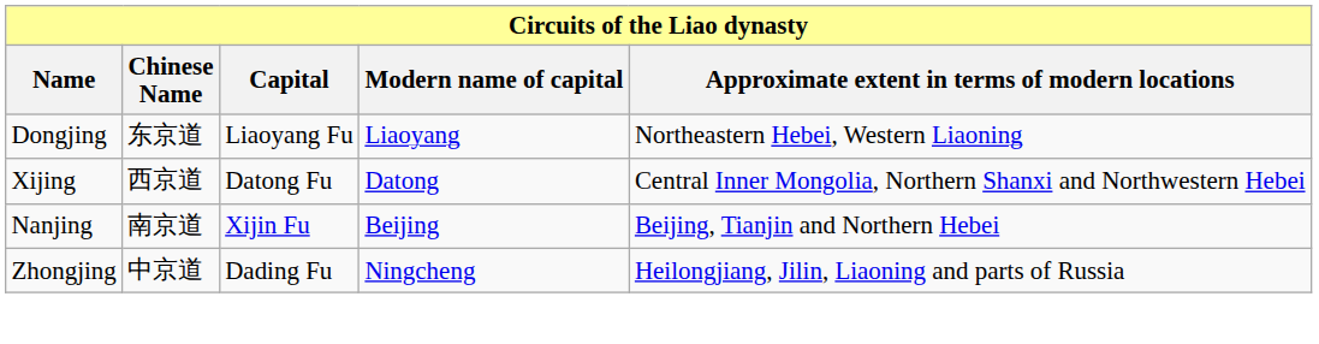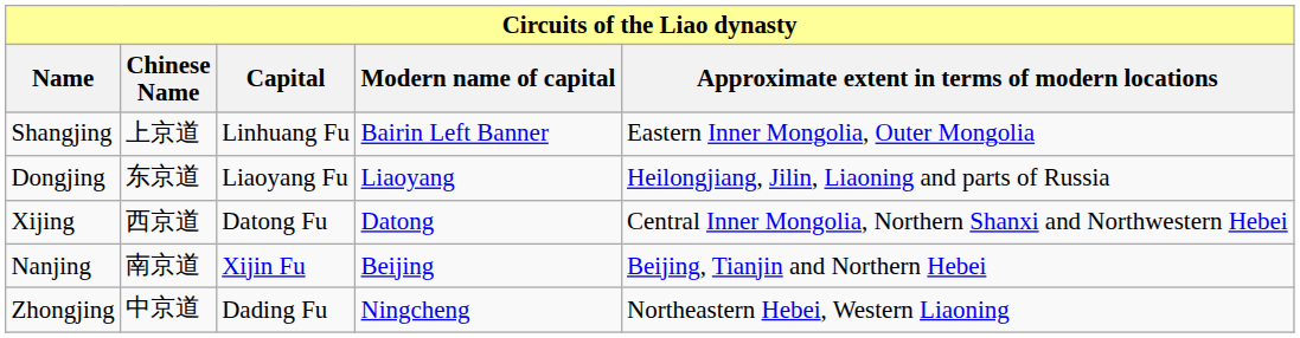+ row: Shangjing | 上京道 | Linhuang Fu | Bairin Left Banner | Eastern Inner Mongolia, Outer Mongolia
Dongjing | Approximate extent in terms of modern locations: Northeastern Hebei, Western Liaoning -> Heilongjiang, Jilin, Liaoning and parts of Russia
Zhongjing | Approximate extent in terms of modern locations: Heilongjiang, Jilin, Liaoning and parts of Russia -> Northeastern Hebei, Western Liaoning
